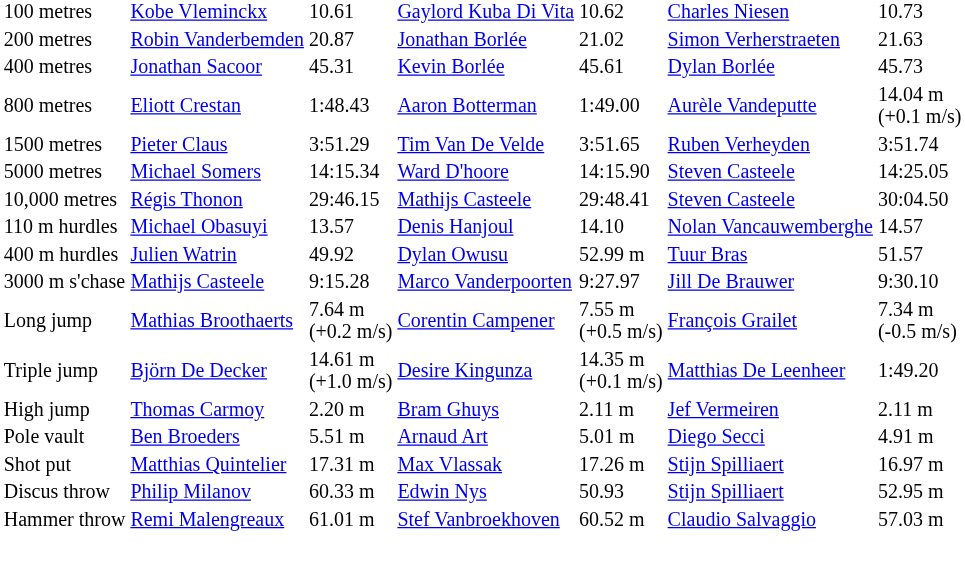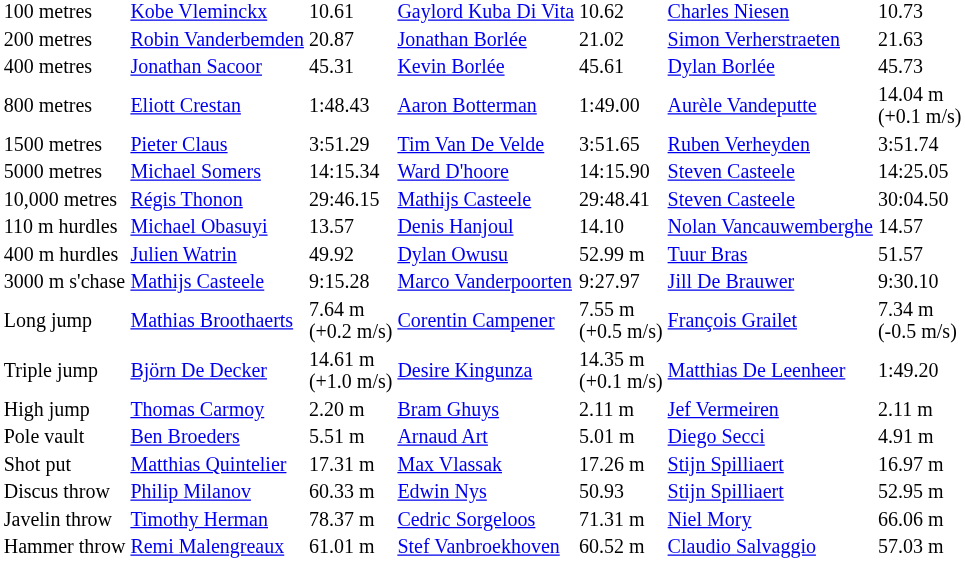+ row: Javelin throw | Timothy Herman | 78.37 m | Cedric Sorgeloos | 71.31 m | Niel Mory | 66.06 m
